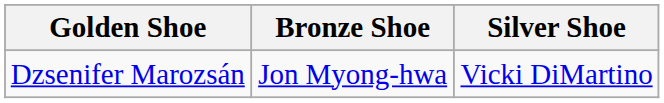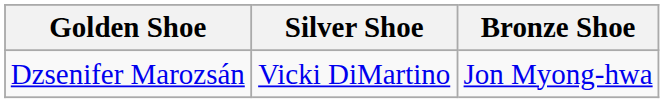columns swapped: Silver Shoe <-> Bronze Shoe
